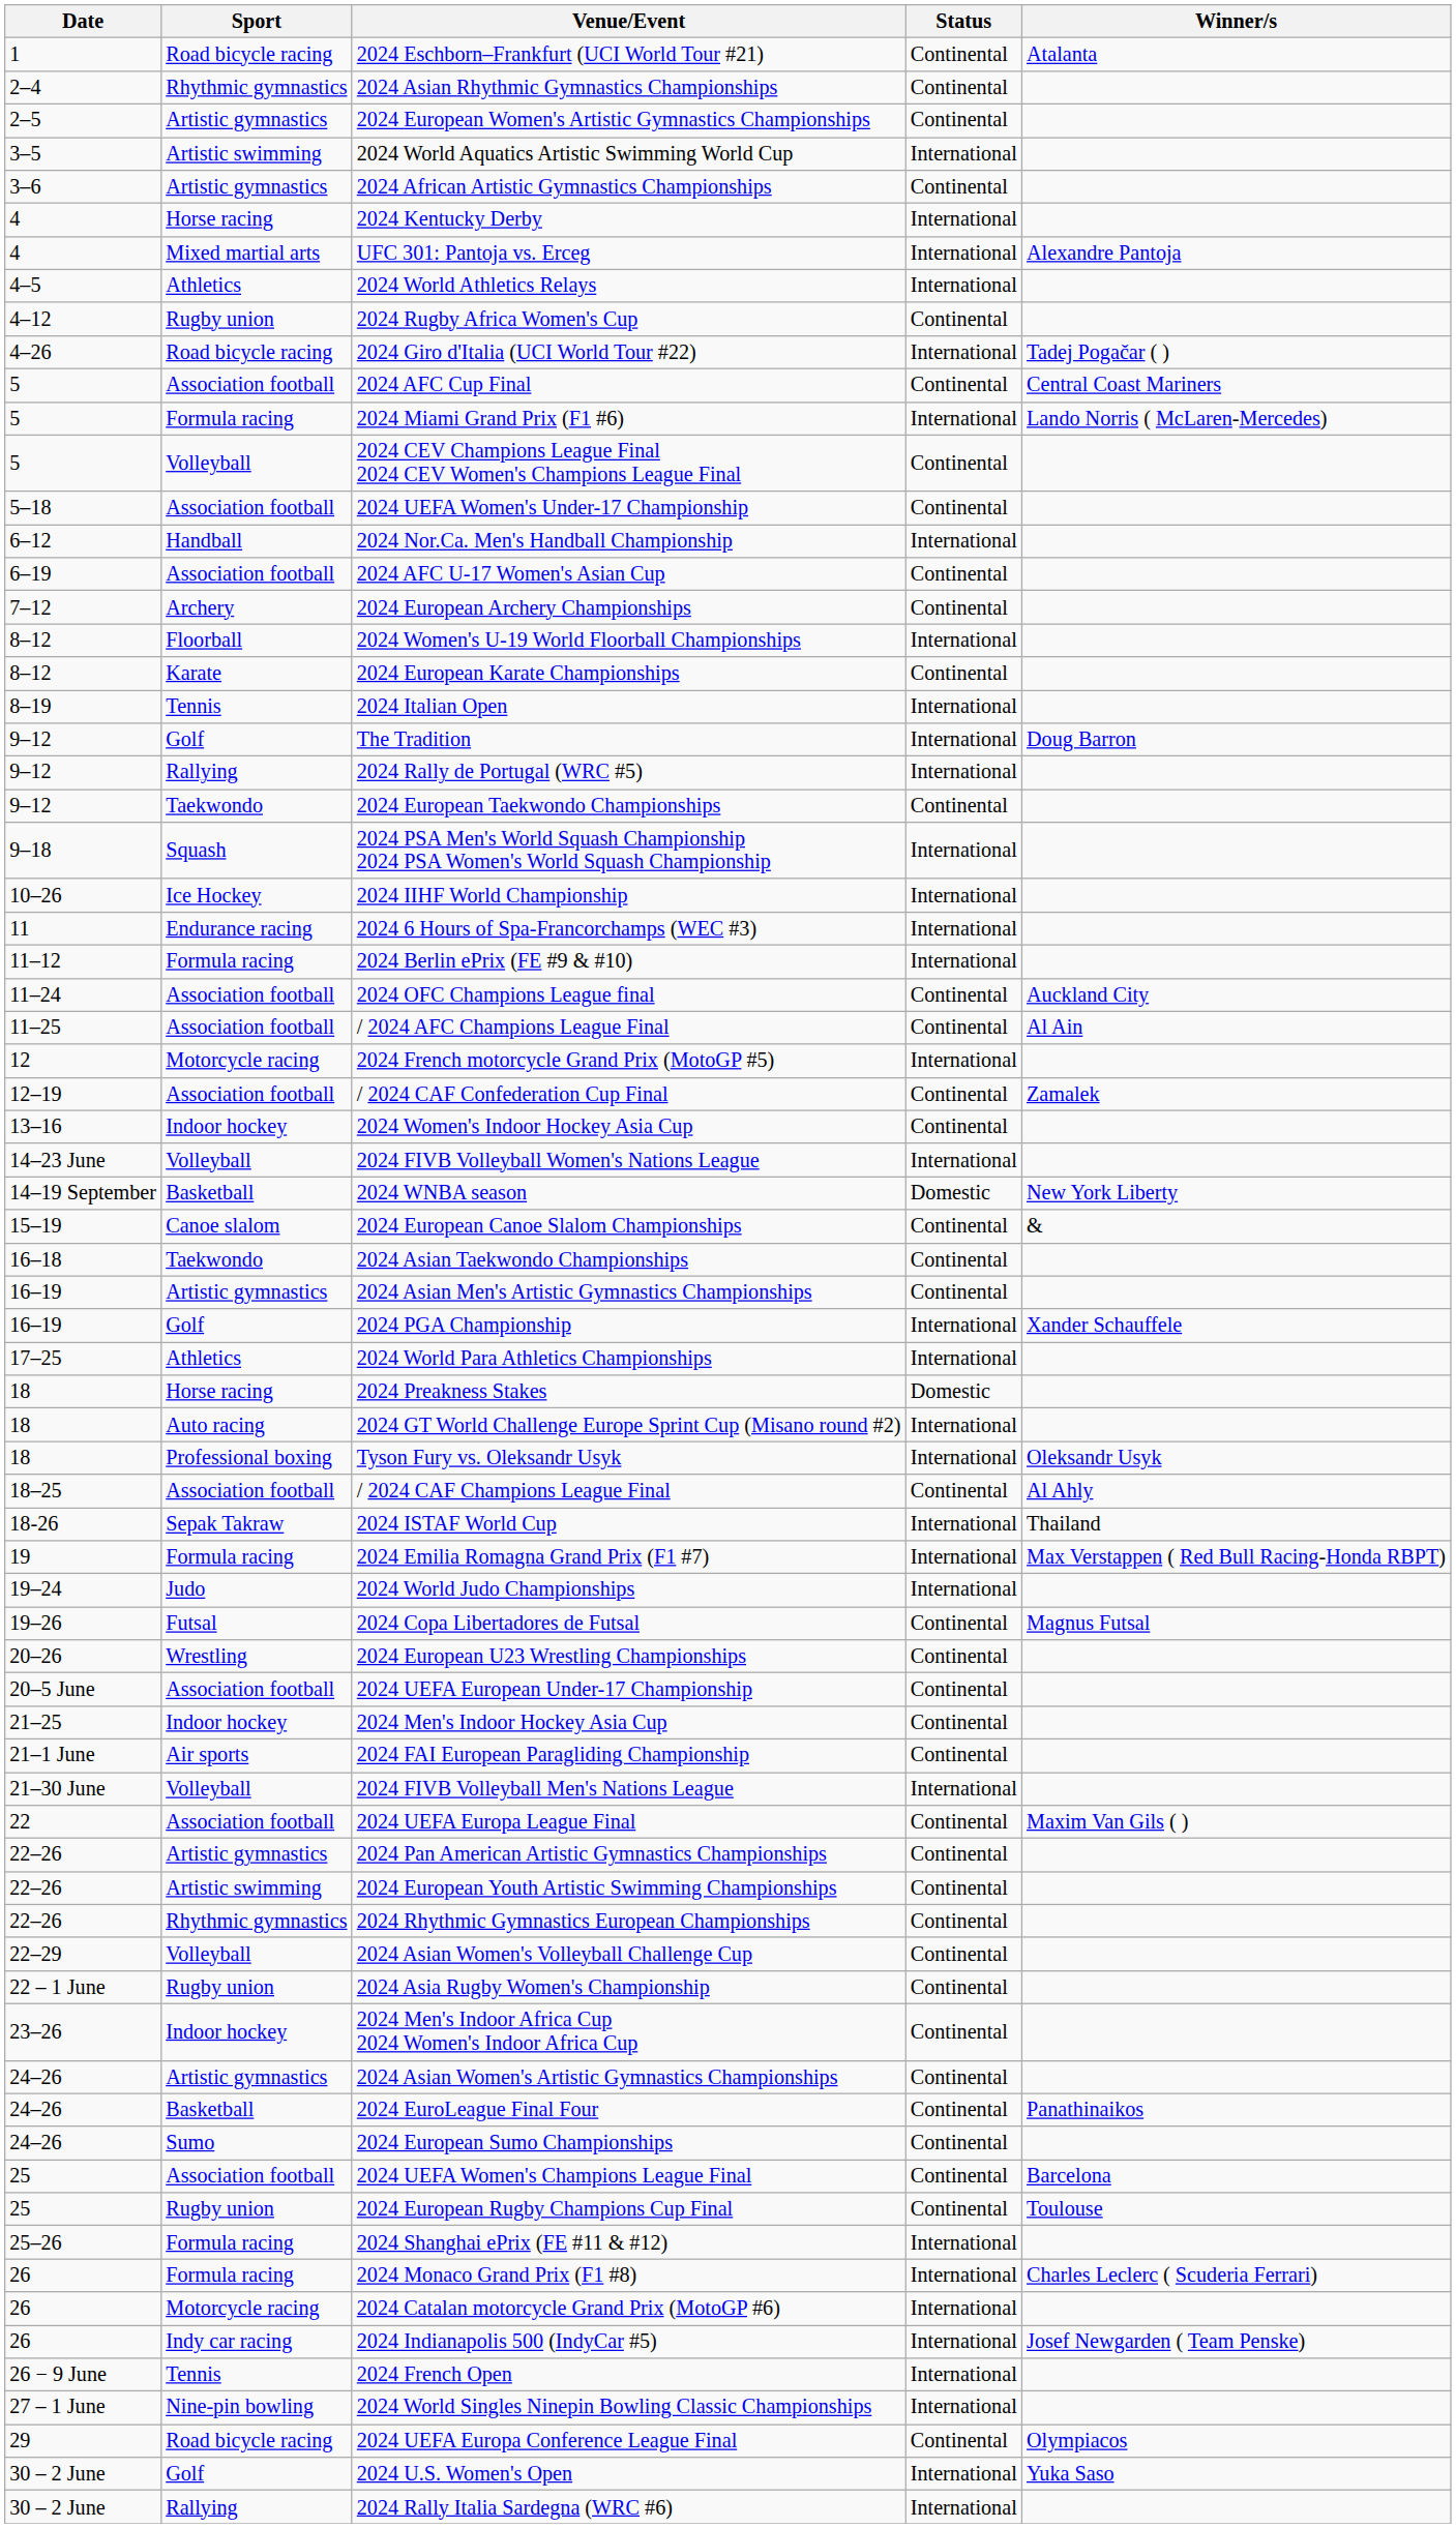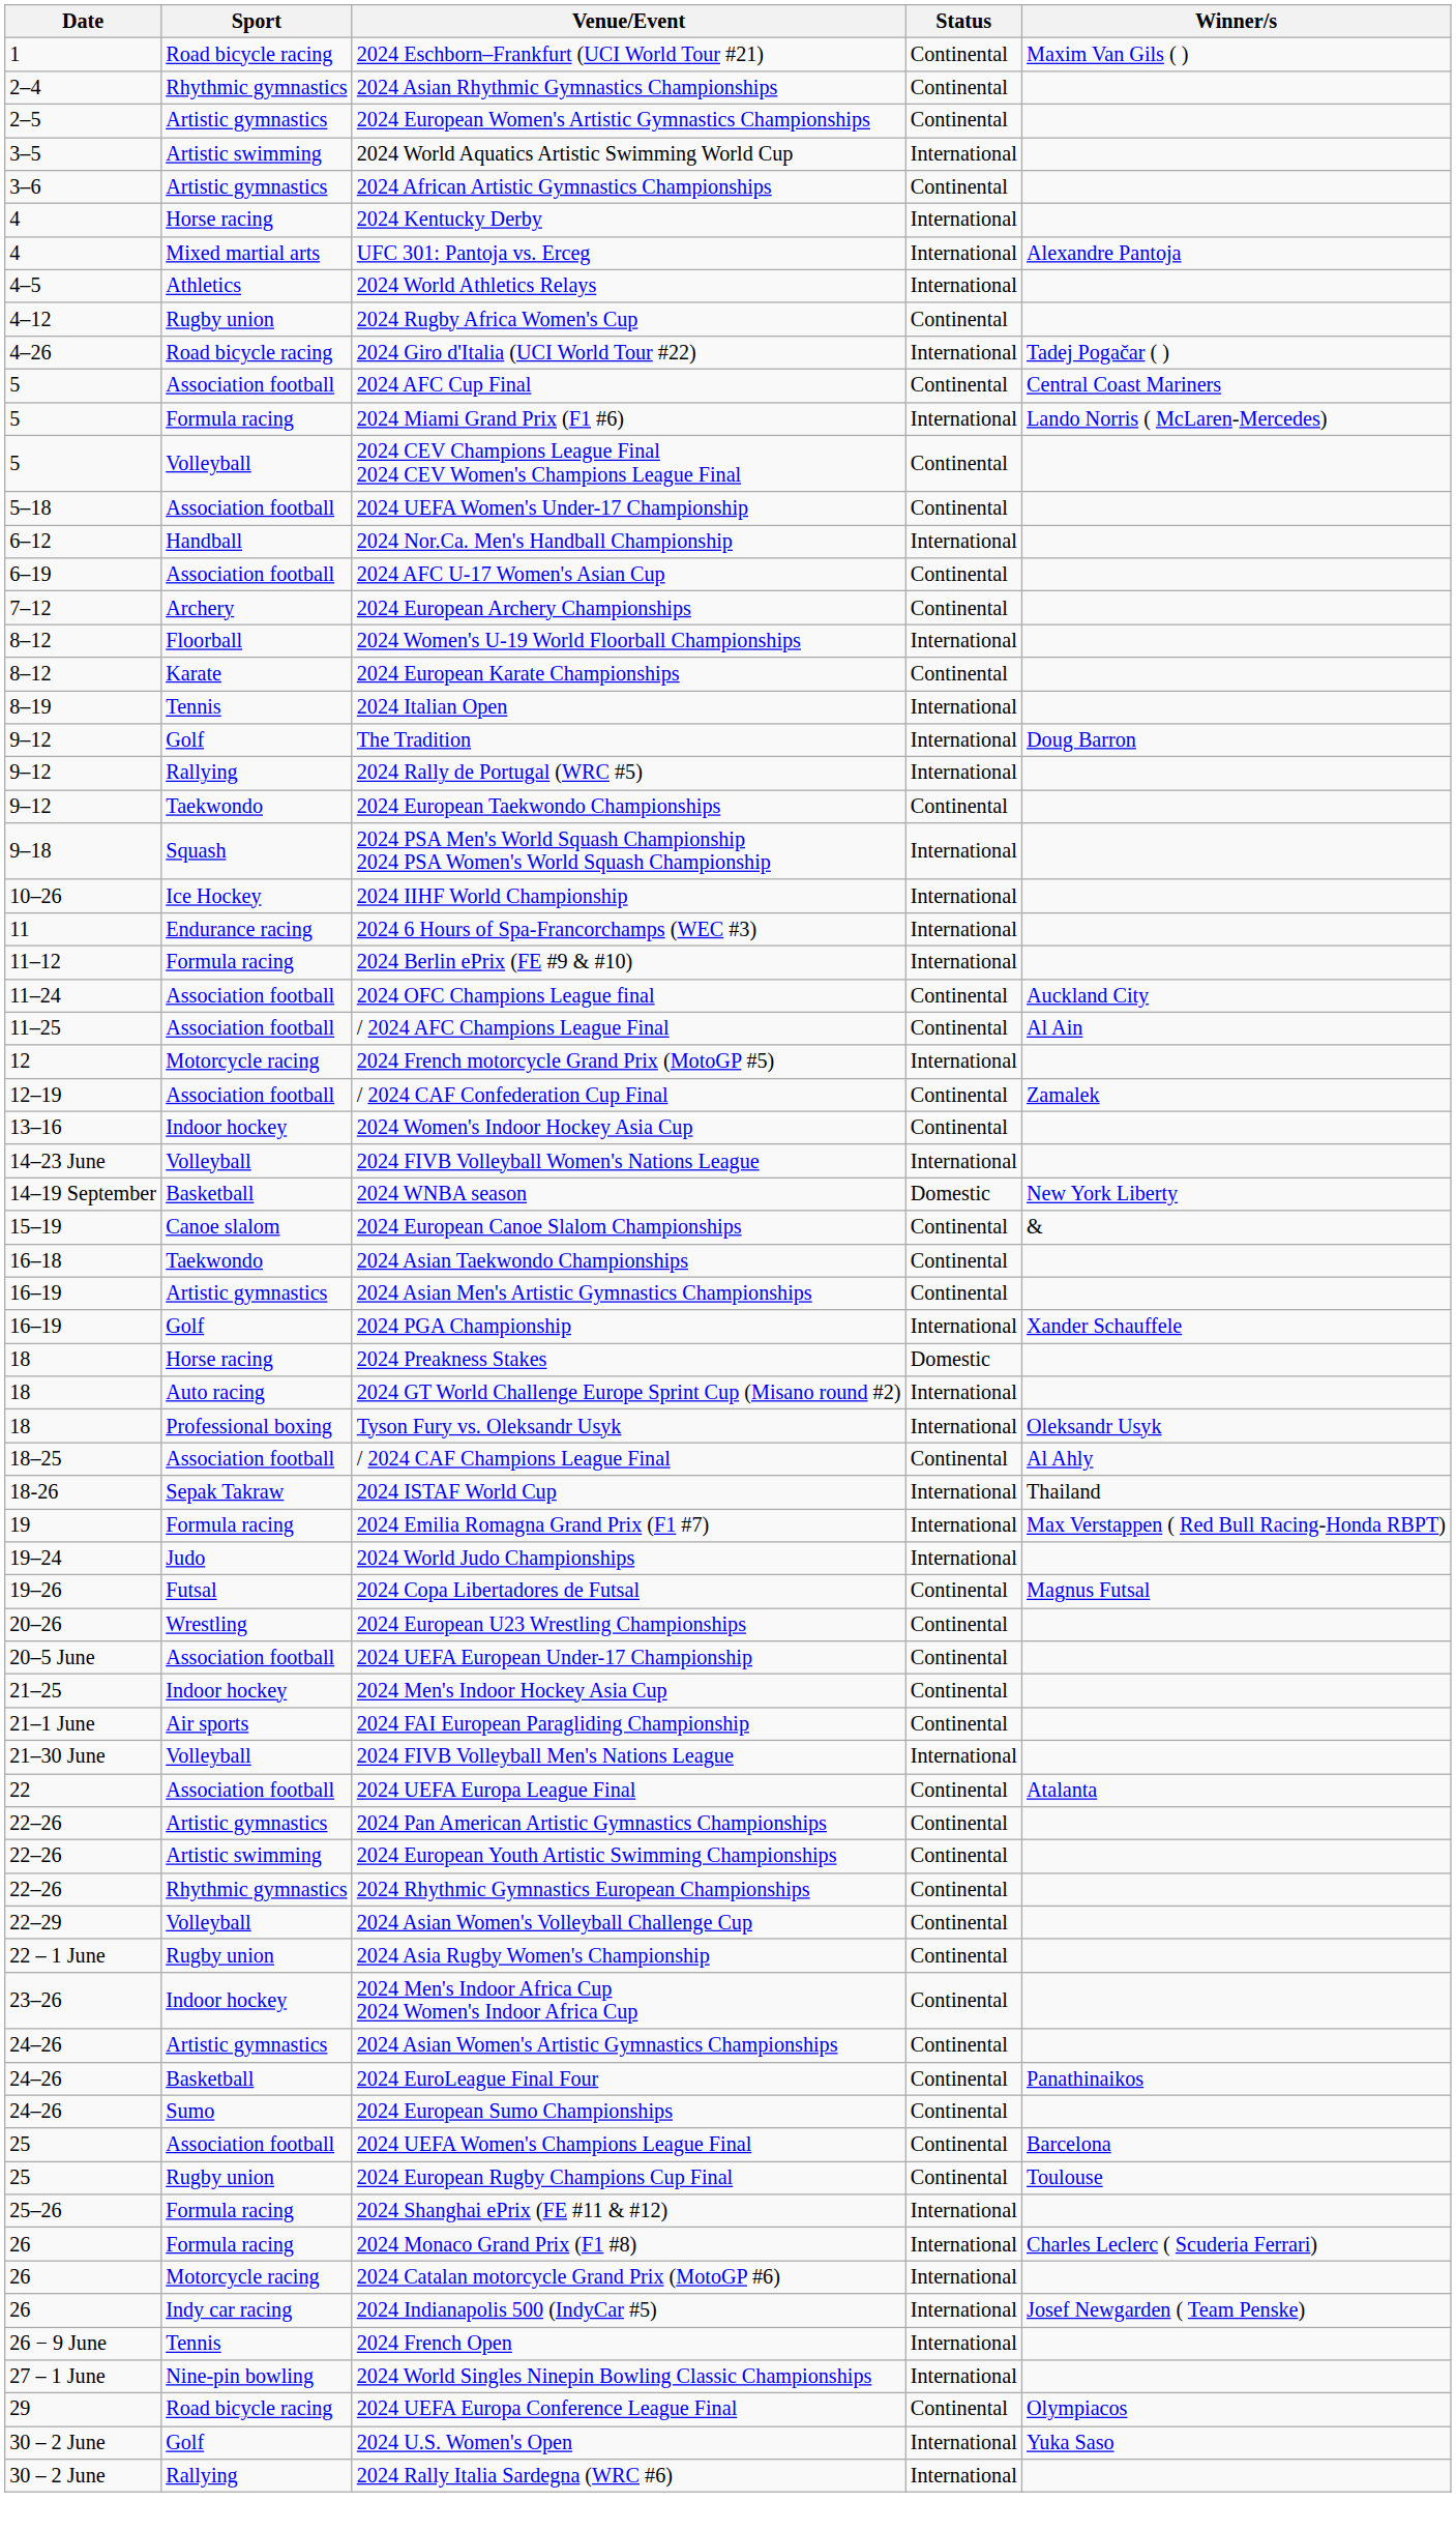2024 Eschborn–Frankfurt (UCI World Tour #21) | Winner/s: Atalanta -> Maxim Van Gils ( )
- row: 17–25 | Athletics | 2024 World Para Athletics Championships | International
2024 UEFA Europa League Final | Winner/s: Maxim Van Gils ( ) -> Atalanta
